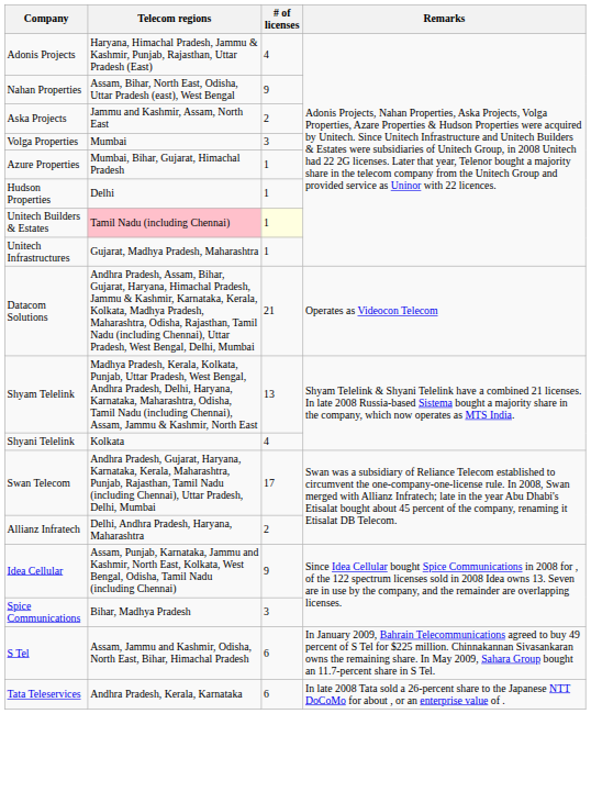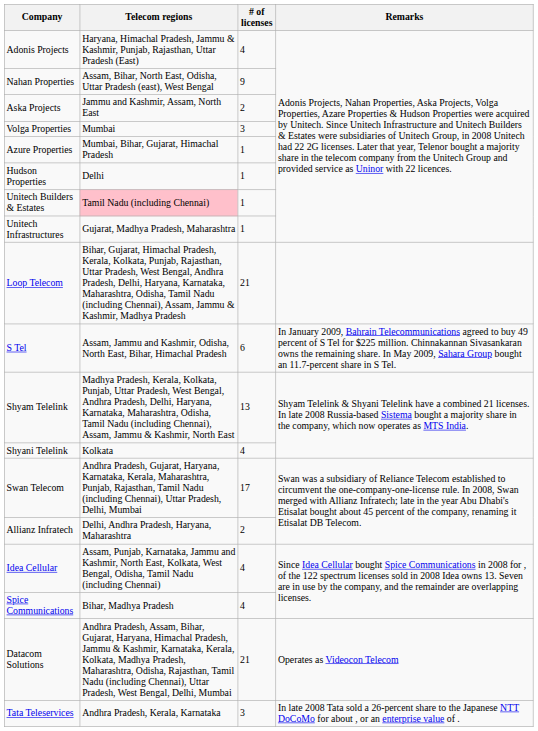Unitech Builders & Estates | # of licenses: lightyellow background -> no background
+ row: Loop Telecom | Bihar, Gujarat, Himachal Pradesh, Kerala, Kolkata, Punjab, Rajasthan, Uttar Pradesh, West Bengal, Andhra Pradesh, Delhi, Haryana, Karnataka, Maharashtra, Odisha, Tamil Nadu (including Chennai), Assam, Jammu & Kashmir, Madhya Pradesh | 21
rows swapped: Datacom Solutions <-> S Tel
Idea Cellular | # of licenses: 9 -> 4
Spice Communications | # of licenses: 3 -> 4
Tata Teleservices | # of licenses: 6 -> 3
